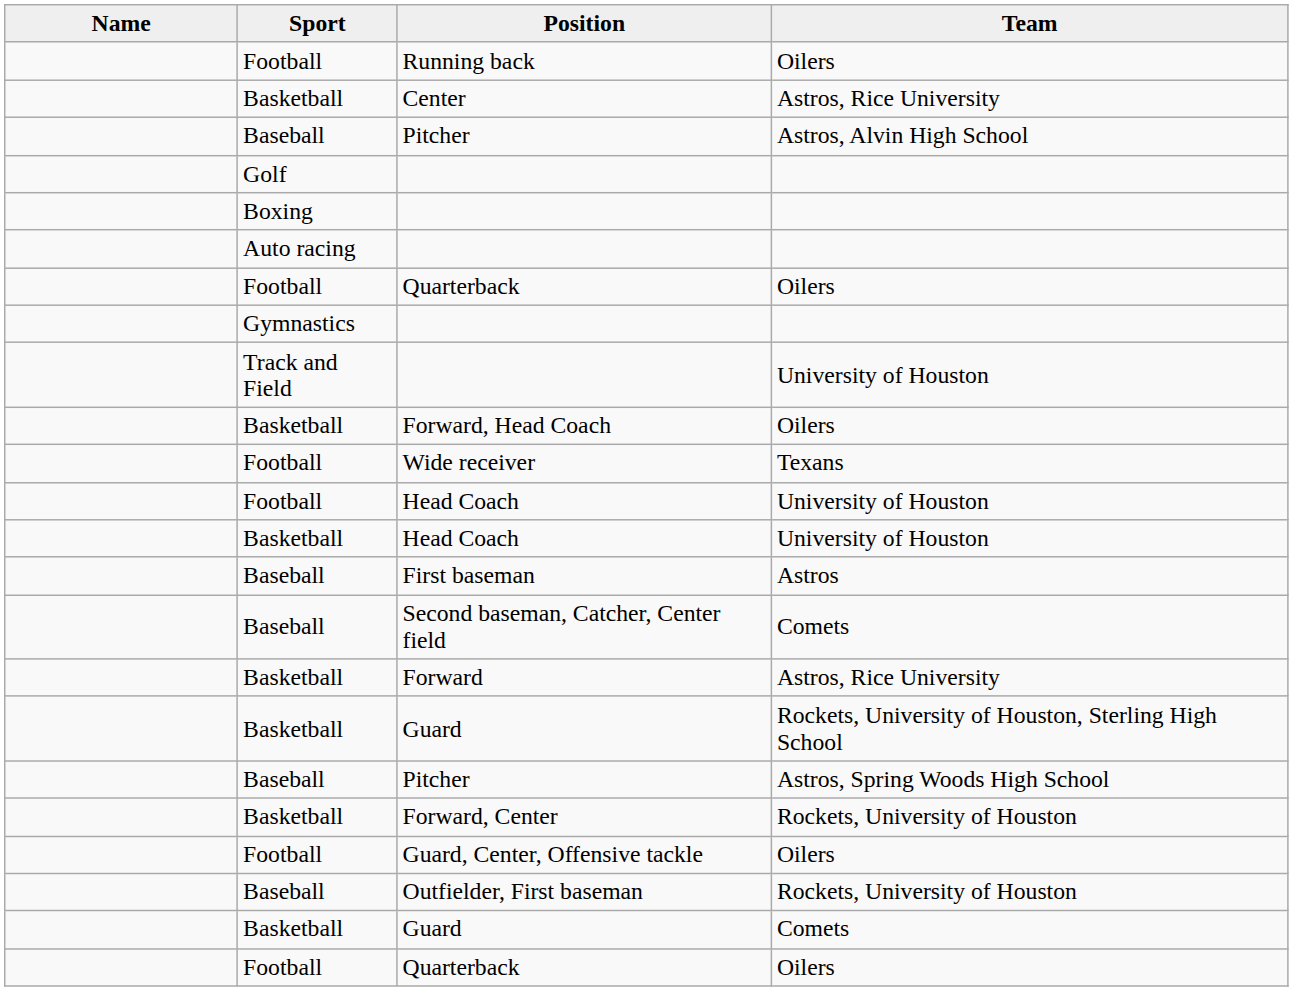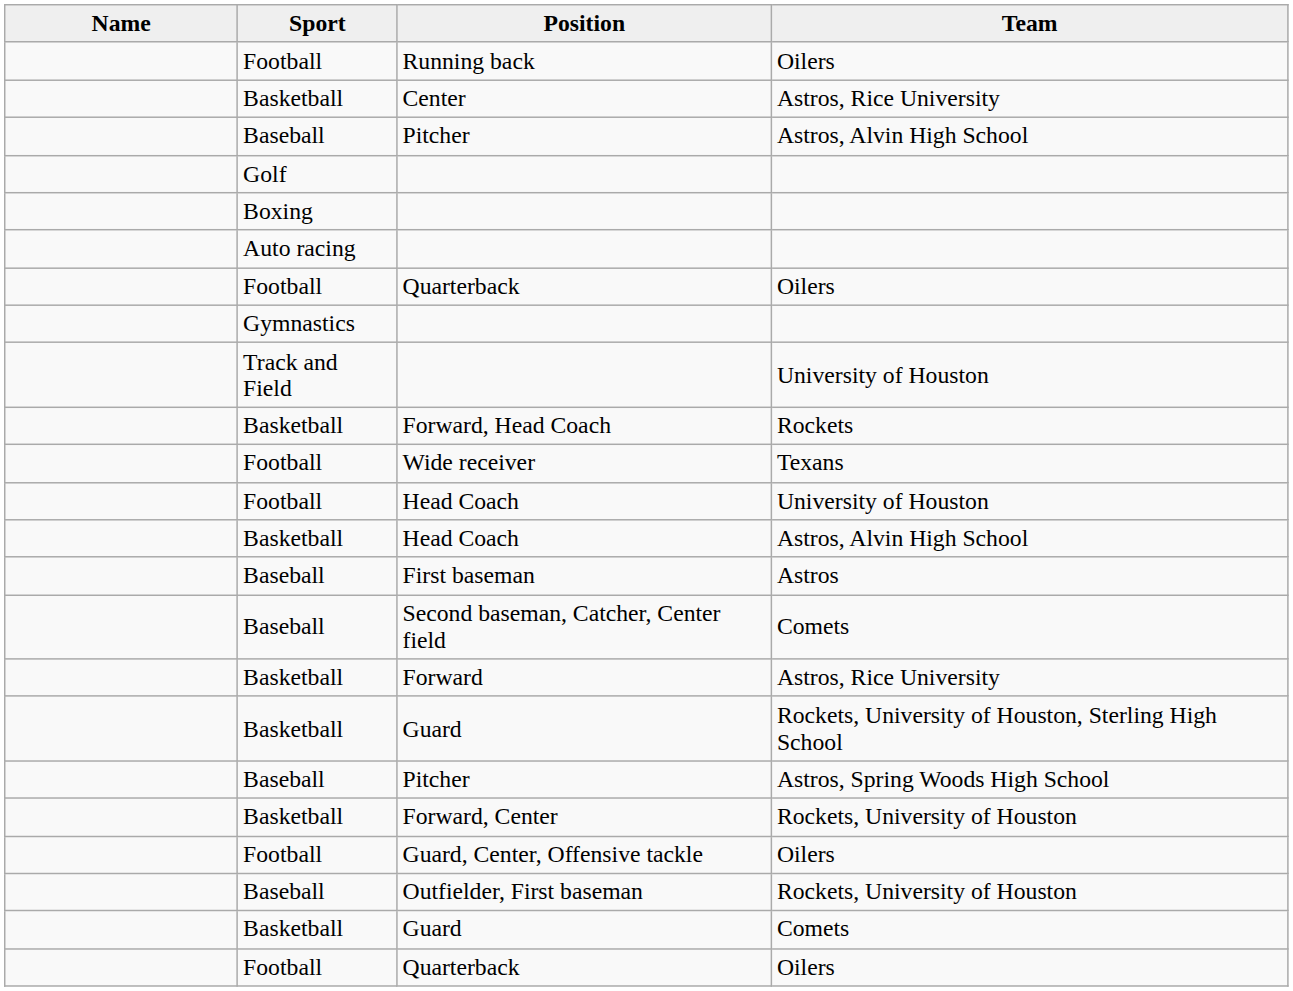Forward, Head Coach | Team: Oilers -> Rockets
Basketball / Head Coach | Team: University of Houston -> Astros, Alvin High School
